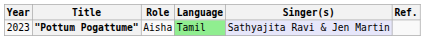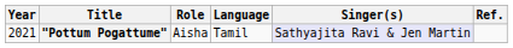"Pottum Pogattume" | Year: 2023 -> 2021
"Pottum Pogattume" | Language: lightgreen background -> no background
